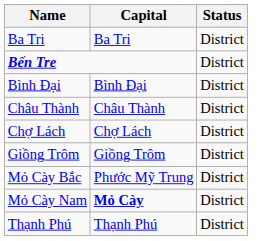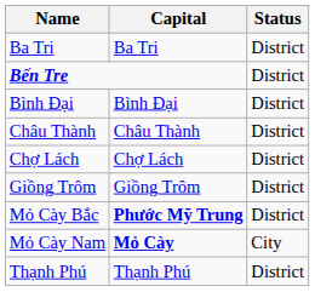Mỏ Cày Bắc | Capital: normal -> bold
Mỏ Cày Nam | Status: District -> City
